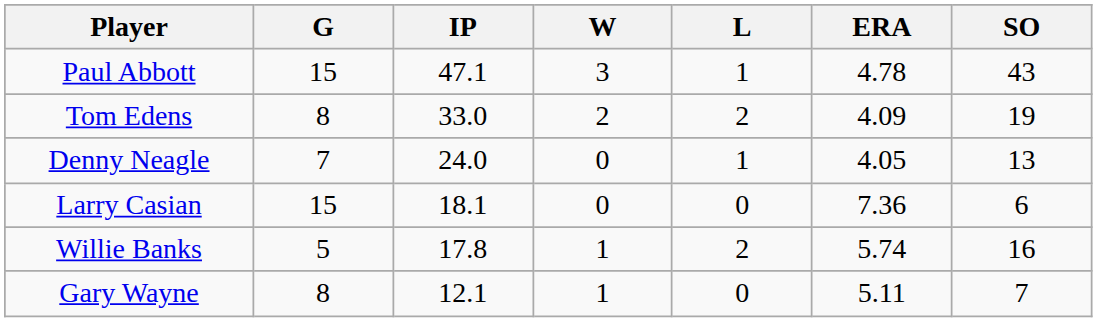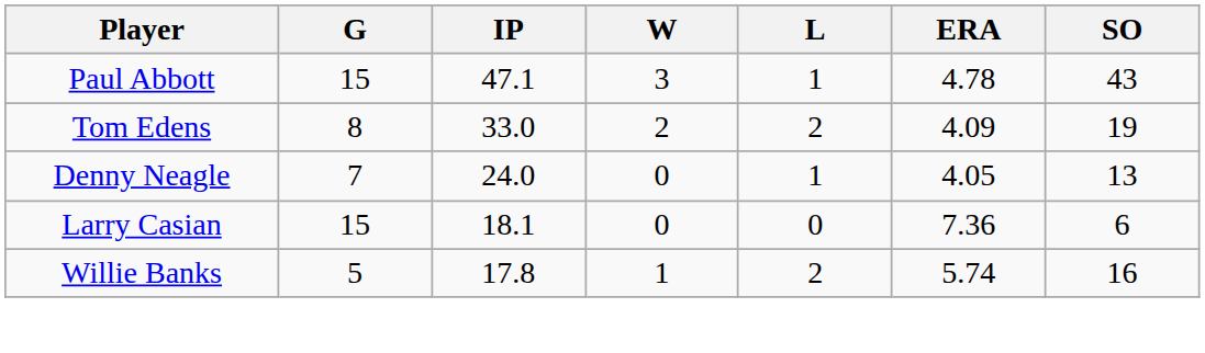- row: Gary Wayne | 8 | 12.1 | 1 | 0 | 5.11 | 7
